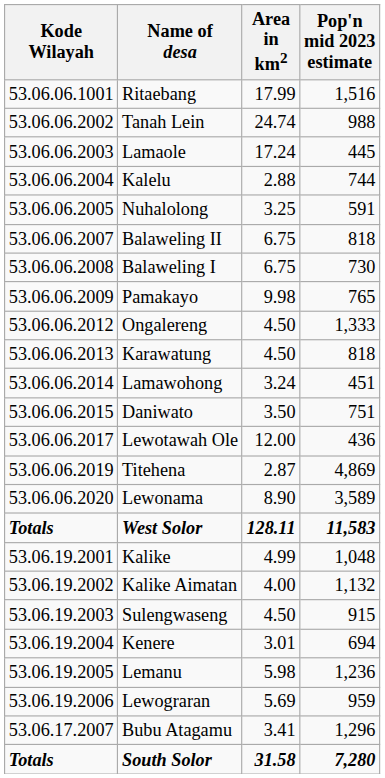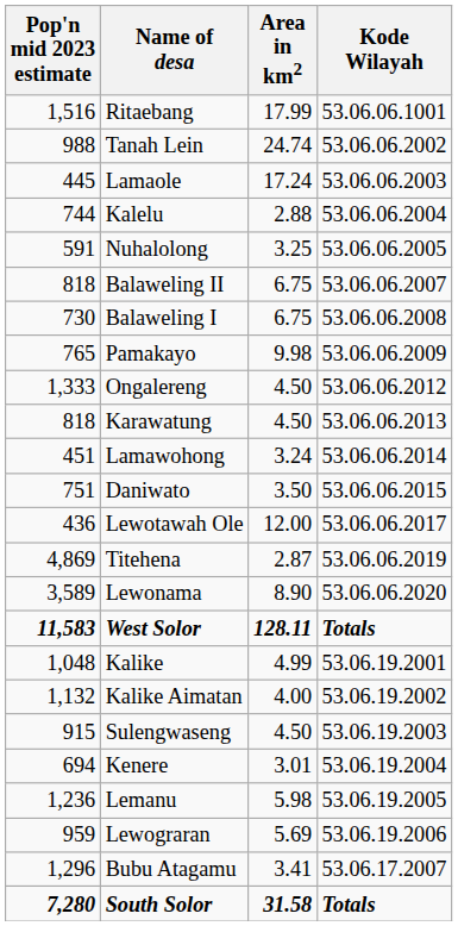columns swapped: Kode Wilayah <-> Pop'n mid 2023 estimate
